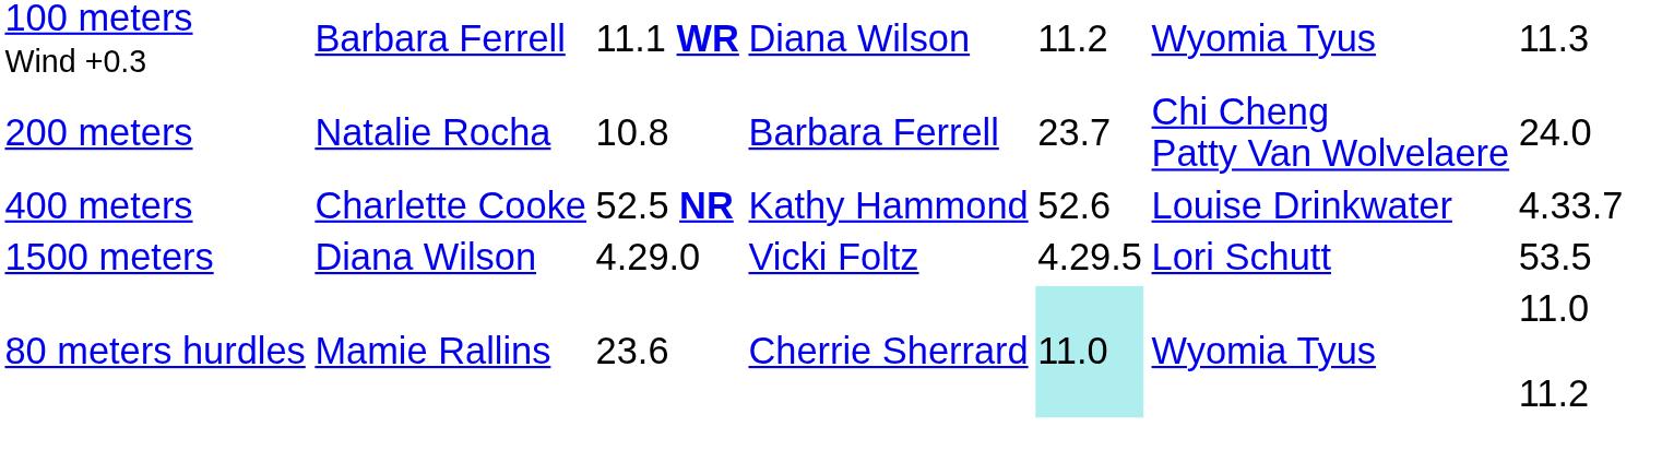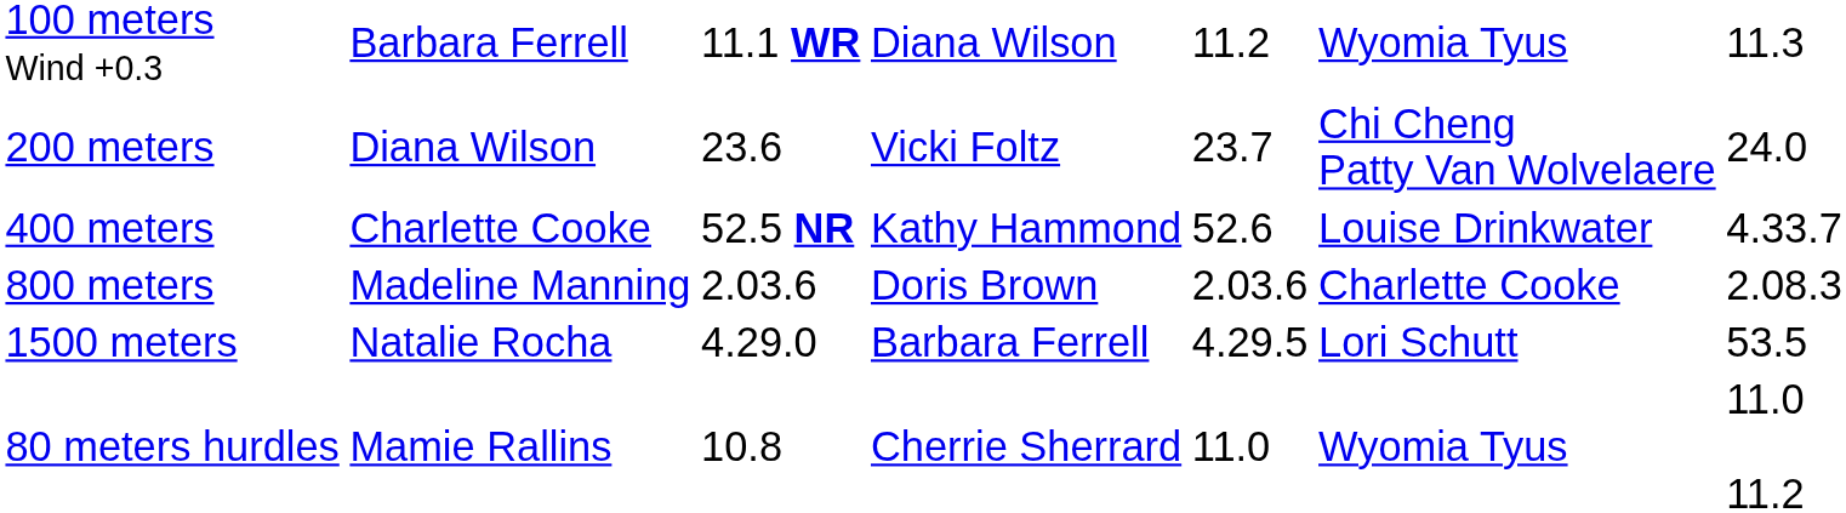200 meters | column 2: Natalie Rocha -> Diana Wilson
200 meters | column 3: 10.8 -> 23.6
200 meters | column 4: Barbara Ferrell -> Vicki Foltz
+ row: 800 meters | Madeline Manning | 2.03.6 | Doris Brown | 2.03.6 | Charlette Cooke | 2.08.3
1500 meters | column 2: Diana Wilson -> Natalie Rocha
1500 meters | column 4: Vicki Foltz -> Barbara Ferrell
80 meters hurdles | column 3: 23.6 -> 10.8
80 meters hurdles | column 5: paleturquoise background -> no background
